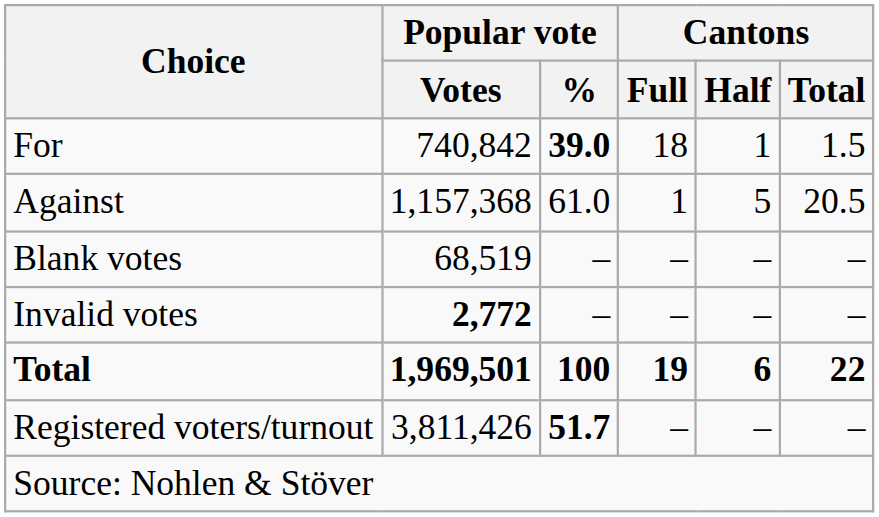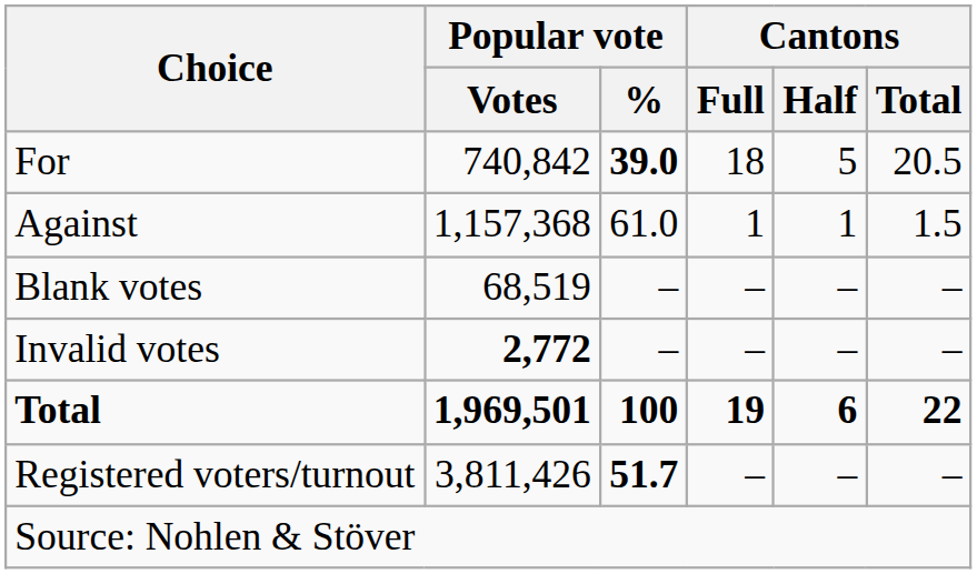For | Cantons / Half: 1 -> 5
For | Cantons / Total: 1.5 -> 20.5
Against | Cantons / Half: 5 -> 1
Against | Cantons / Total: 20.5 -> 1.5
